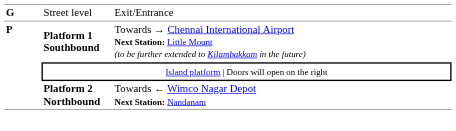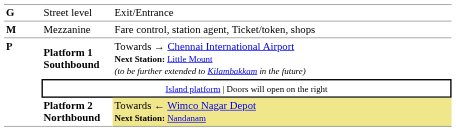+ row: M | Mezzanine | Fare control, station agent, Ticket/token, shops
Platform 2 Northbound | column 3: no background -> khaki background
